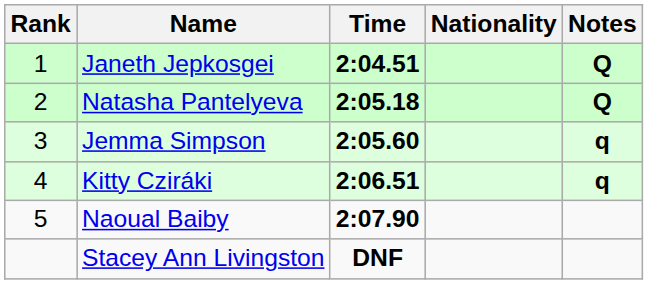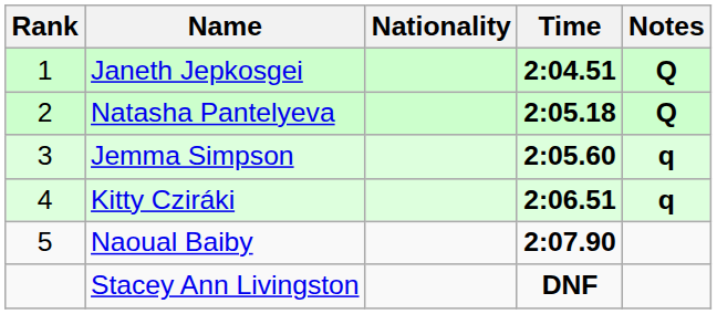columns swapped: Nationality <-> Time
